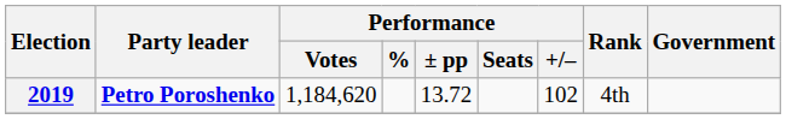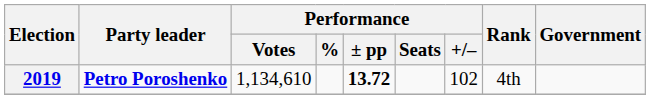2019 | Performance / Votes: 1,184,620 -> 1,134,610
2019 | Performance / ± pp: normal -> bold
